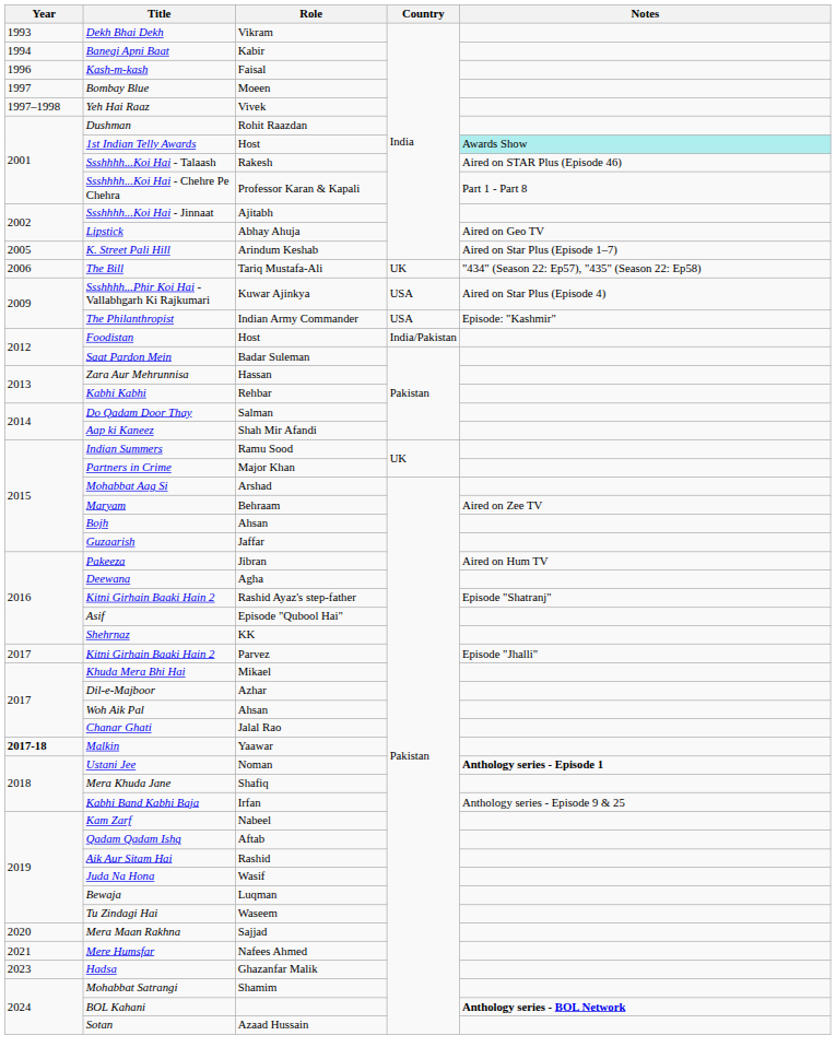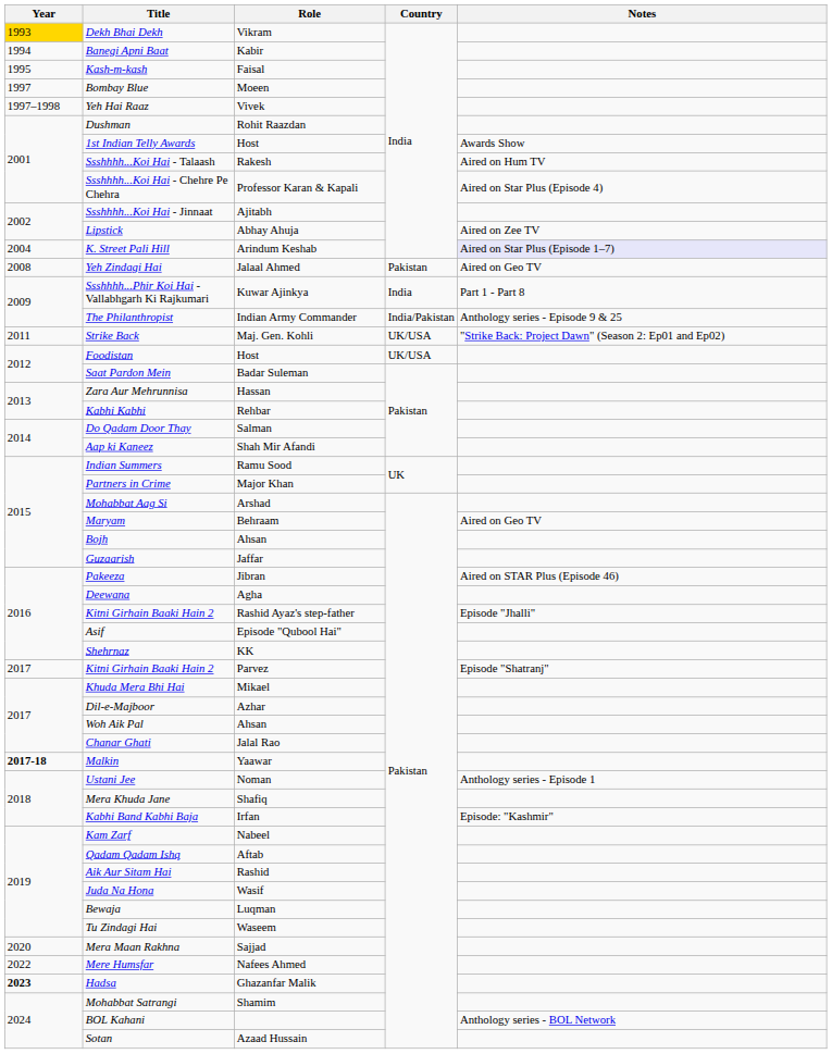Dekh Bhai Dekh | Year: no background -> gold background
Kash-m-kash | Year: 1996 -> 1995
1st Indian Telly Awards | Notes: paleturquoise background -> no background
Ssshhhh...Koi Hai - Talaash | Notes: Aired on STAR Plus (Episode 46) -> Aired on Hum TV
Ssshhhh...Koi Hai - Chehre Pe Chehra | Notes: Part 1 - Part 8 -> Aired on Star Plus (Episode 4)
Lipstick | Notes: Aired on Geo TV -> Aired on Zee TV
K. Street Pali Hill | Year: 2005 -> 2004
K. Street Pali Hill | Notes: no background -> lavender background
- row: 2006 | The Bill | Tariq Mustafa-Ali | UK | "434" (Season 22: Ep57), "435" (Season 22: Ep58)
+ row: 2008 | Yeh Zindagi Hai | Jalaal Ahmed | Pakistan | Aired on Geo TV
Ssshhhh...Phir Koi Hai - Vallabhgarh Ki Rajkumari | Country: USA -> India
Ssshhhh...Phir Koi Hai - Vallabhgarh Ki Rajkumari | Notes: Aired on Star Plus (Episode 4) -> Part 1 - Part 8
The Philanthropist | Country: USA -> India/Pakistan
The Philanthropist | Notes: Episode: "Kashmir" -> Anthology series - Episode 9 & 25
+ row: 2011 | Strike Back | Maj. Gen. Kohli | UK/USA | "Strike Back: Project Dawn" (Season 2: Ep01 and Ep02)
Foodistan | Country: India/Pakistan -> UK/USA
Maryam | Notes: Aired on Zee TV -> Aired on Geo TV
Pakeeza | Notes: Aired on Hum TV -> Aired on STAR Plus (Episode 46)
Kitni Girhain Baaki Hain 2 / Rashid Ayaz's step-father | Notes: Episode "Shatranj" -> Episode "Jhalli"
Kitni Girhain Baaki Hain 2 / Parvez | Notes: Episode "Jhalli" -> Episode "Shatranj"
Ustani Jee | Notes: bold -> normal
Kabhi Band Kabhi Baja | Notes: Anthology series - Episode 9 & 25 -> Episode: "Kashmir"
Mere Humsfar | Year: 2021 -> 2022
Hadsa | Year: normal -> bold
BOL Kahani | Notes: bold -> normal
